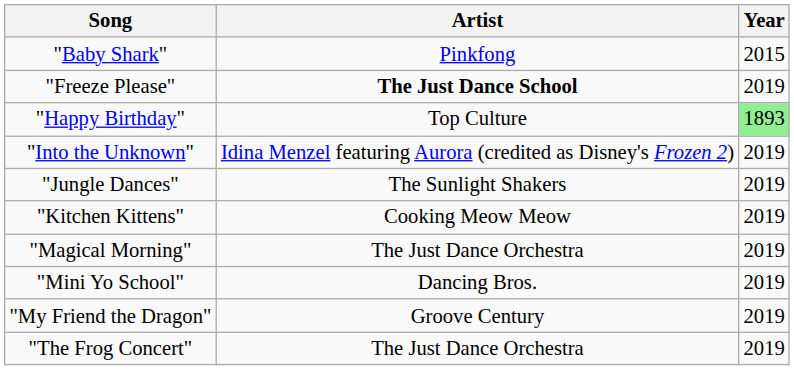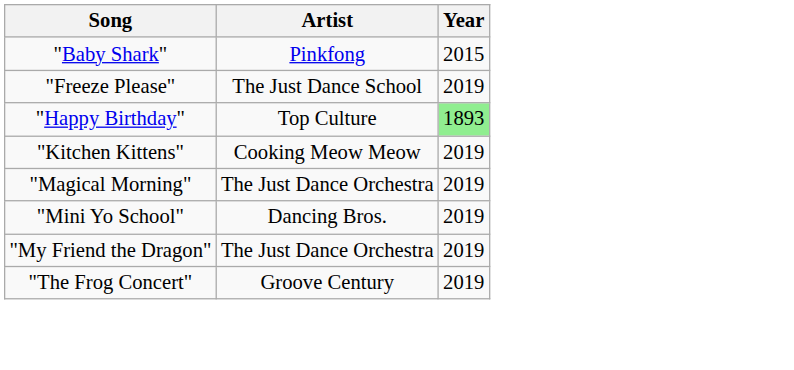"Freeze Please" | Artist: bold -> normal
- row: "Into the Unknown" | Idina Menzel featuring Aurora (credited as Disney's Frozen 2) | 2019
- row: "Jungle Dances" | The Sunlight Shakers | 2019
"My Friend the Dragon" | Artist: Groove Century -> The Just Dance Orchestra
"The Frog Concert" | Artist: The Just Dance Orchestra -> Groove Century
